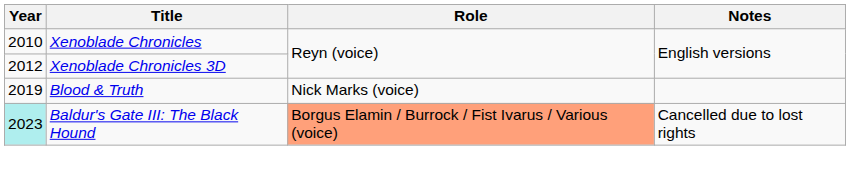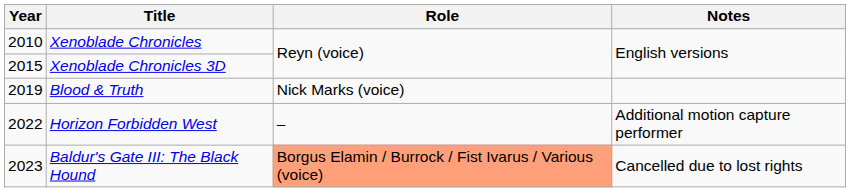Xenoblade Chronicles 3D | Year: 2012 -> 2015
+ row: 2022 | Horizon Forbidden West | – | Additional motion capture performer
Baldur's Gate III: The Black Hound | Year: paleturquoise background -> no background
